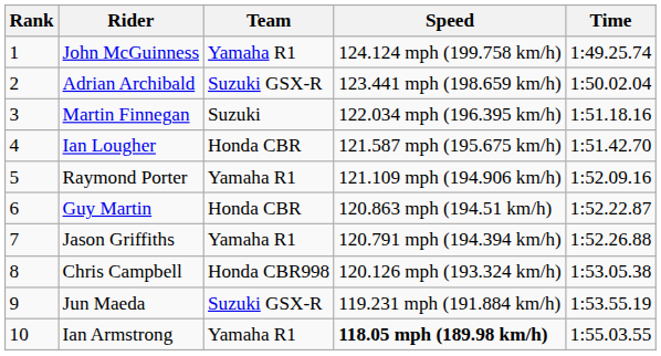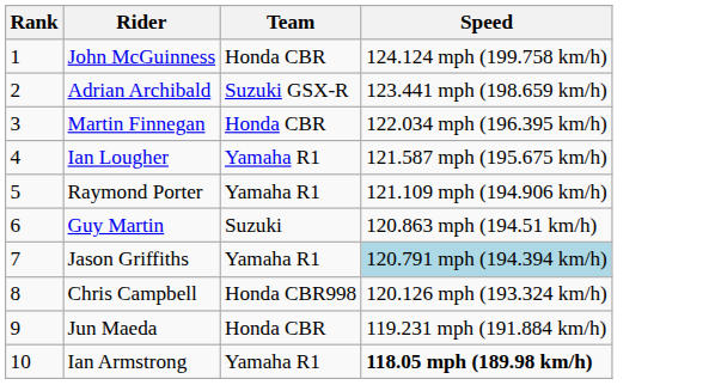- column: Time | 1:49.25.74 | 1:50.02.04 | 1:51.18.16 | 1:51.42.70 | 1:52.09.16 | 1:52.22.87 | 1:52.26.88 | 1:53.05.38 | 1:53.55.19 | 1:55.03.55
John McGuinness | Team: Yamaha R1 -> Honda CBR
Martin Finnegan | Team: Suzuki -> Honda CBR
Ian Lougher | Team: Honda CBR -> Yamaha R1
Guy Martin | Team: Honda CBR -> Suzuki
Jason Griffiths | Speed: no background -> lightblue background
Jun Maeda | Team: Suzuki GSX-R -> Honda CBR
